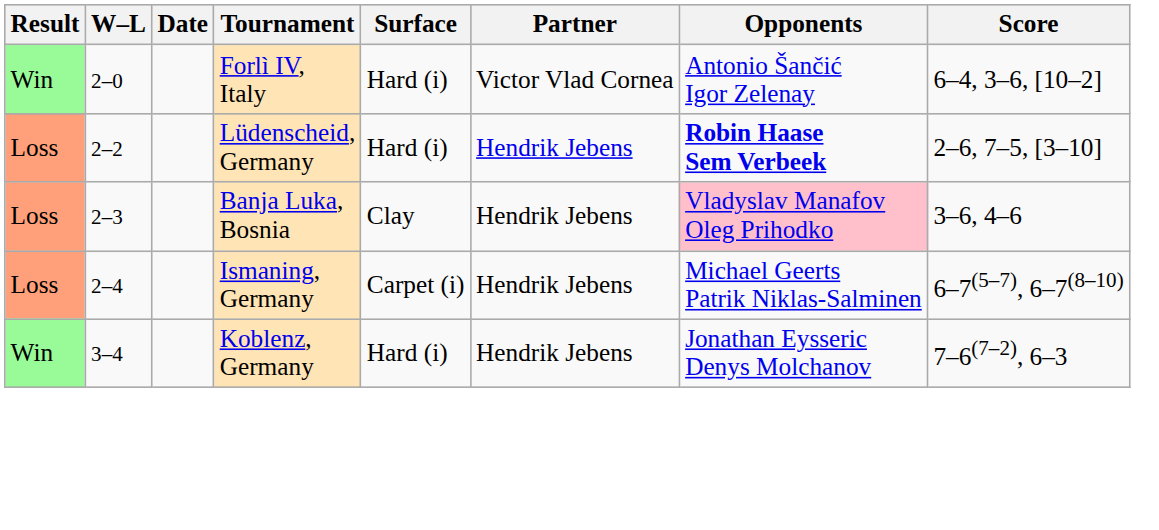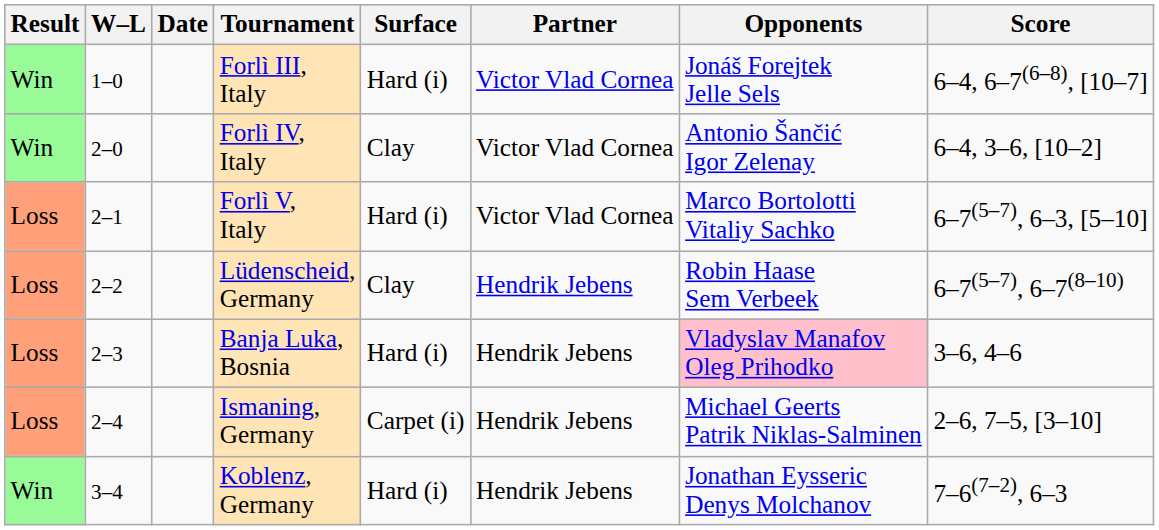+ row: Win | 1–0 | Forlì III, Italy | Hard (i) | Victor Vlad Cornea | Jonáš Forejtek Jelle Sels | 6–4, 6–7(6–8), [10–7]
Forlì IV, Italy | Surface: Hard (i) -> Clay
+ row: Loss | 2–1 | Forlì V, Italy | Hard (i) | Victor Vlad Cornea | Marco Bortolotti Vitaliy Sachko | 6–7(5–7), 6–3, [5–10]
Lüdenscheid, Germany | Surface: Hard (i) -> Clay
Lüdenscheid, Germany | Opponents: bold -> normal
Lüdenscheid, Germany | Score: 2–6, 7–5, [3–10] -> 6–7(5–7), 6–7(8–10)
Banja Luka, Bosnia | Surface: Clay -> Hard (i)
Ismaning, Germany | Score: 6–7(5–7), 6–7(8–10) -> 2–6, 7–5, [3–10]
